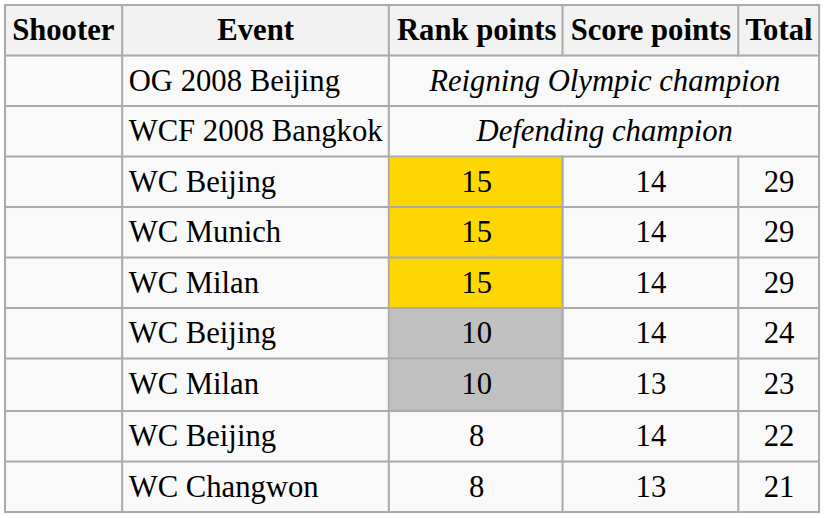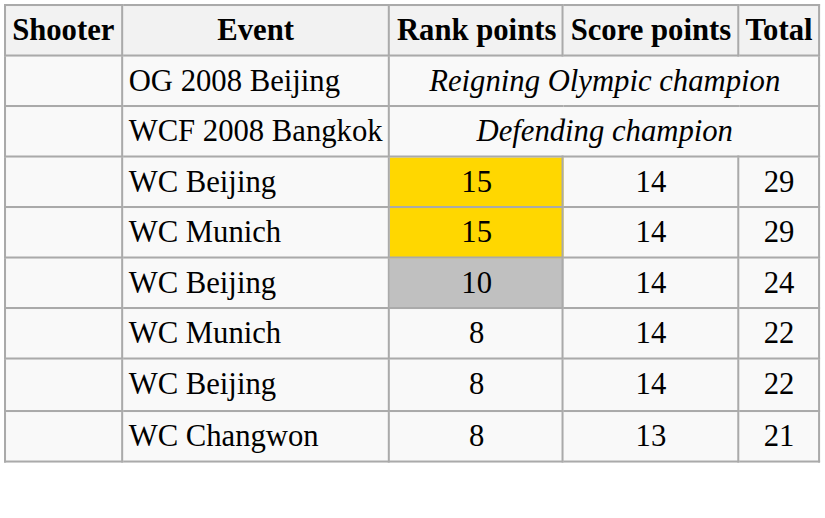- row: WC Milan | 15 | 14 | 29
- row: WC Milan | 10 | 13 | 23
+ row: WC Munich | 8 | 14 | 22
